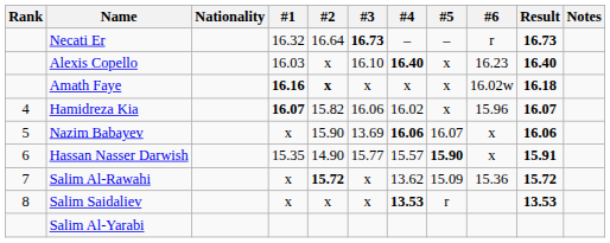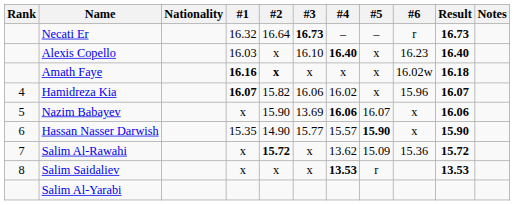Hassan Nasser Darwish | Result: 15.91 -> 15.90
